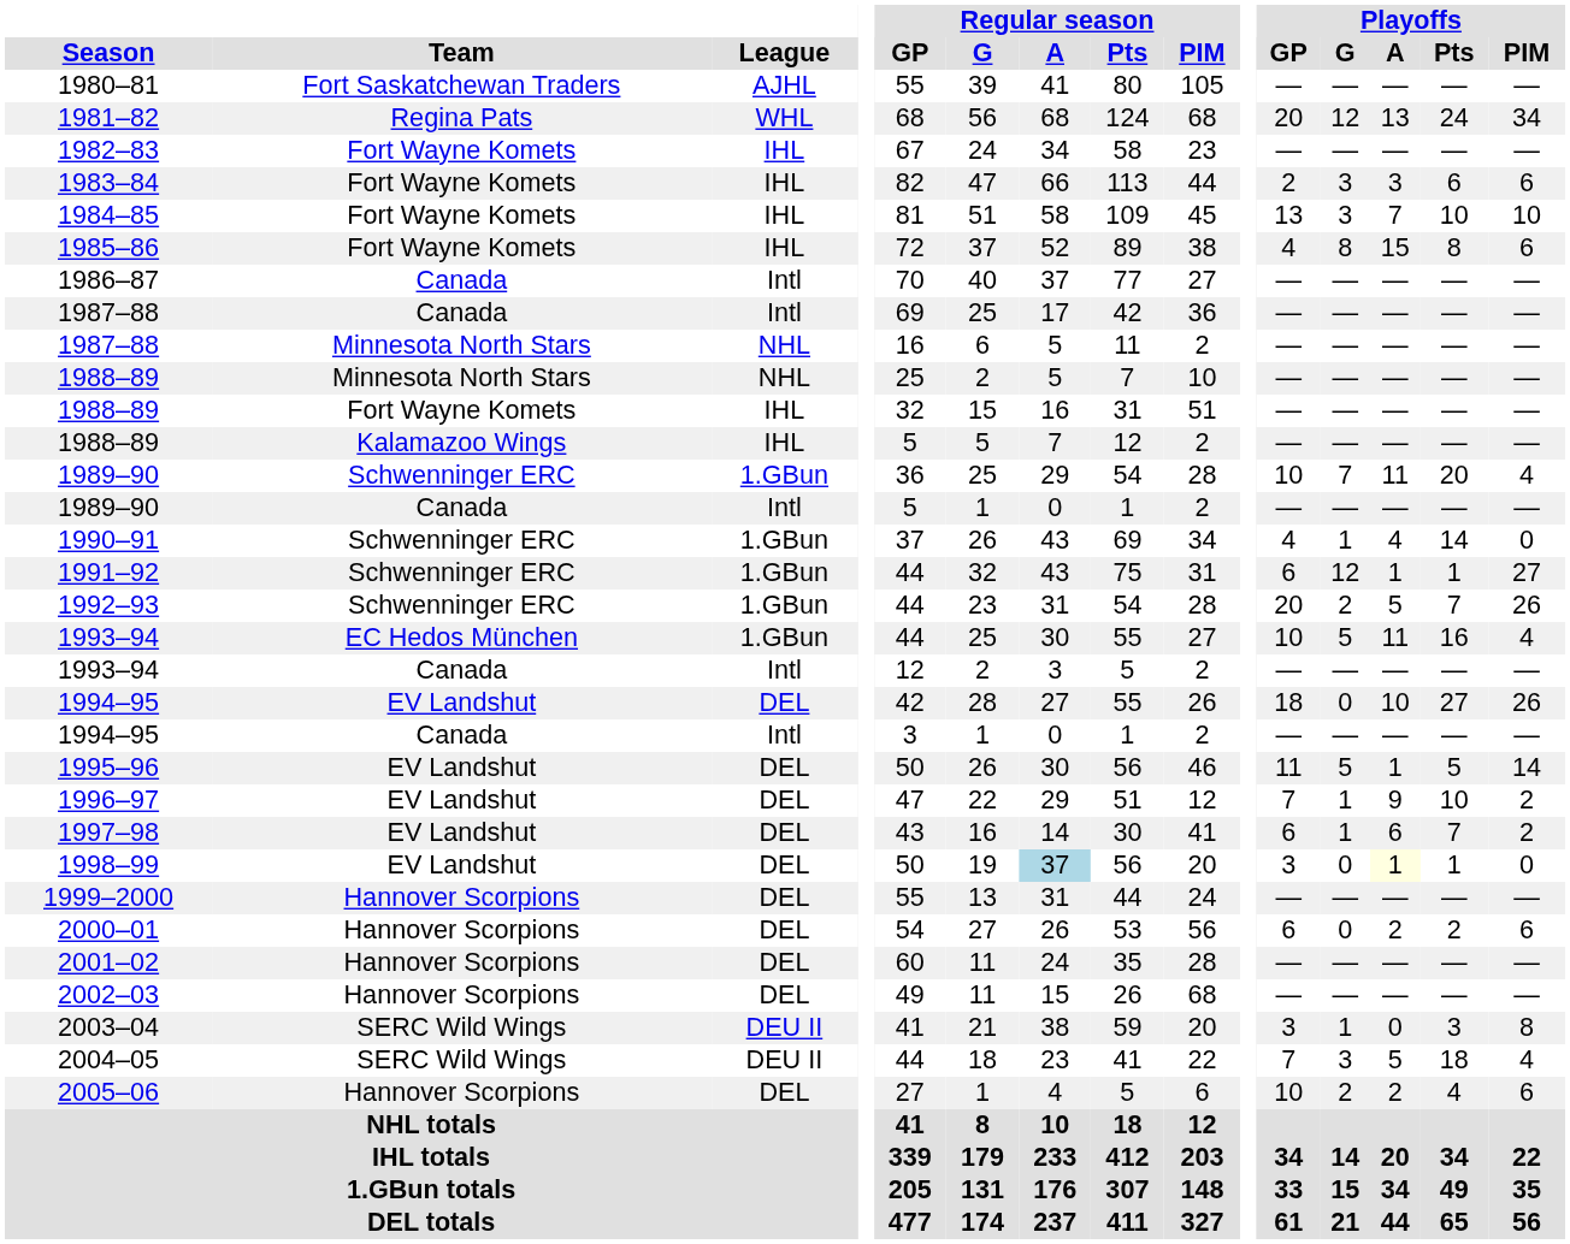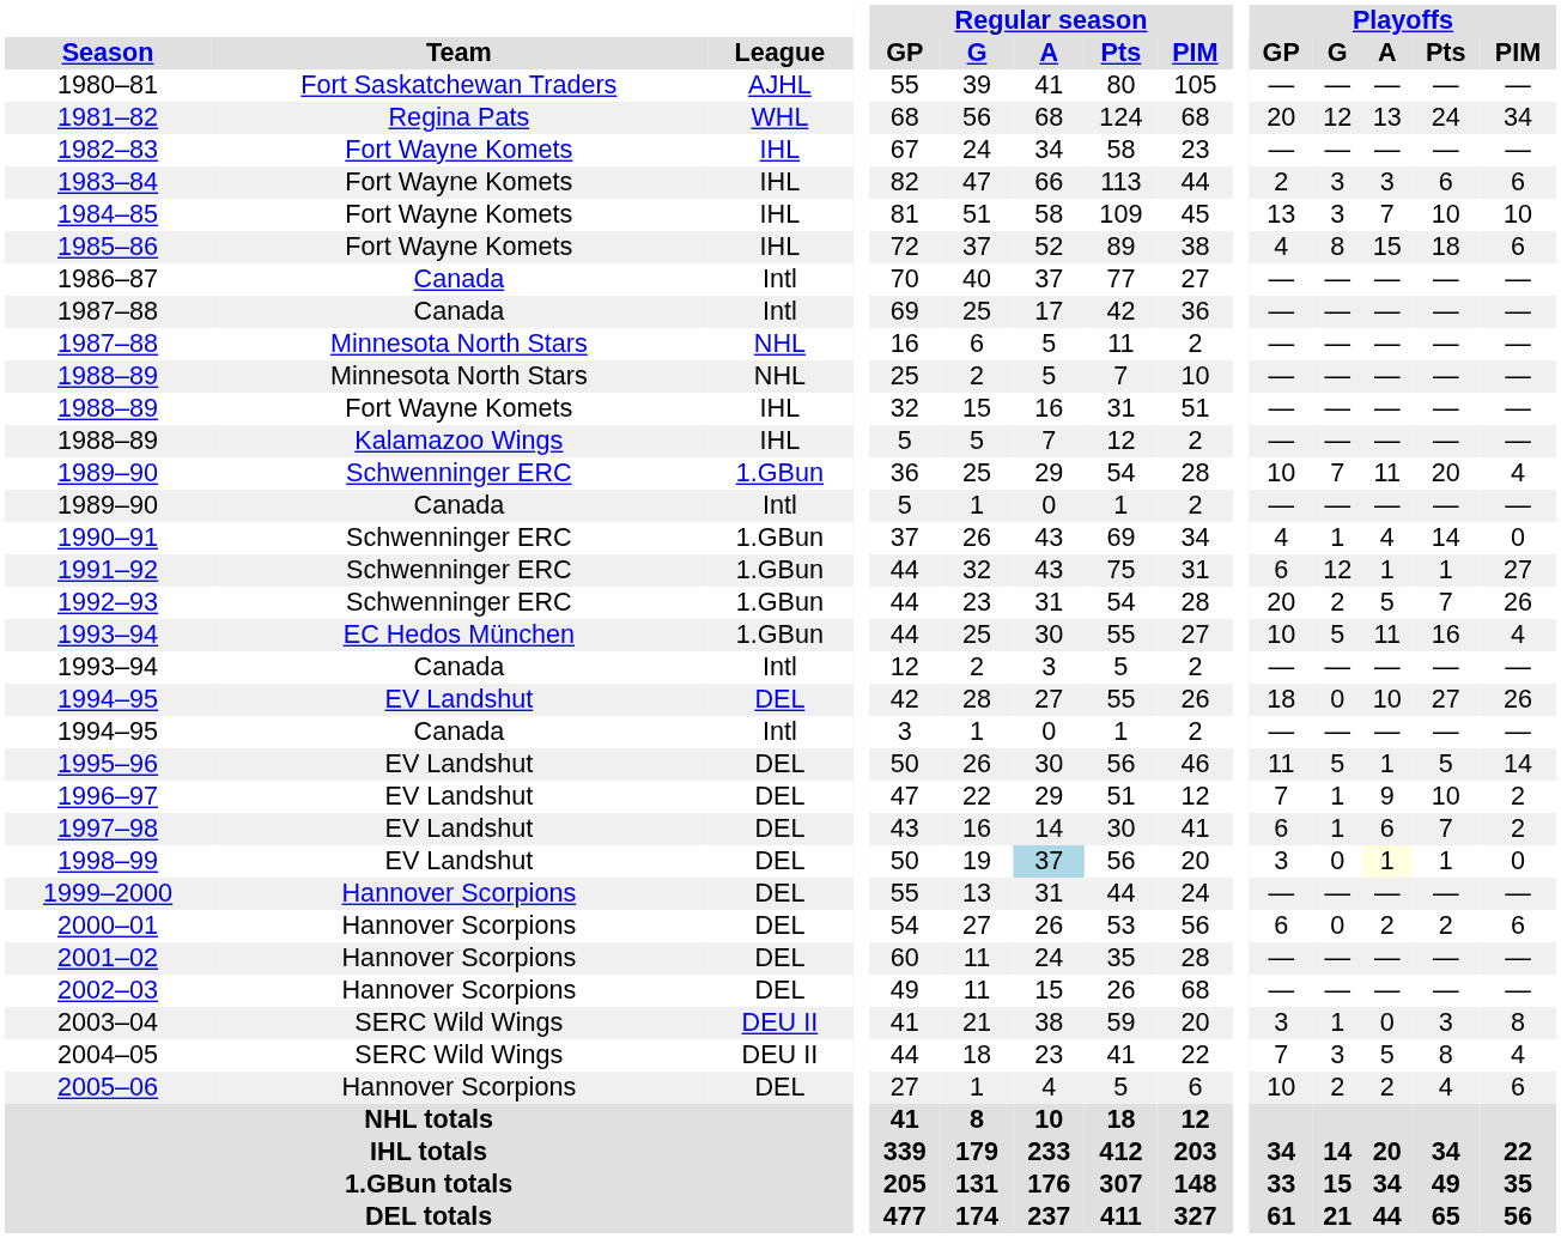1985–86 | Playoffs / Pts: 8 -> 18
2004–05 | Playoffs / Pts: 18 -> 8
